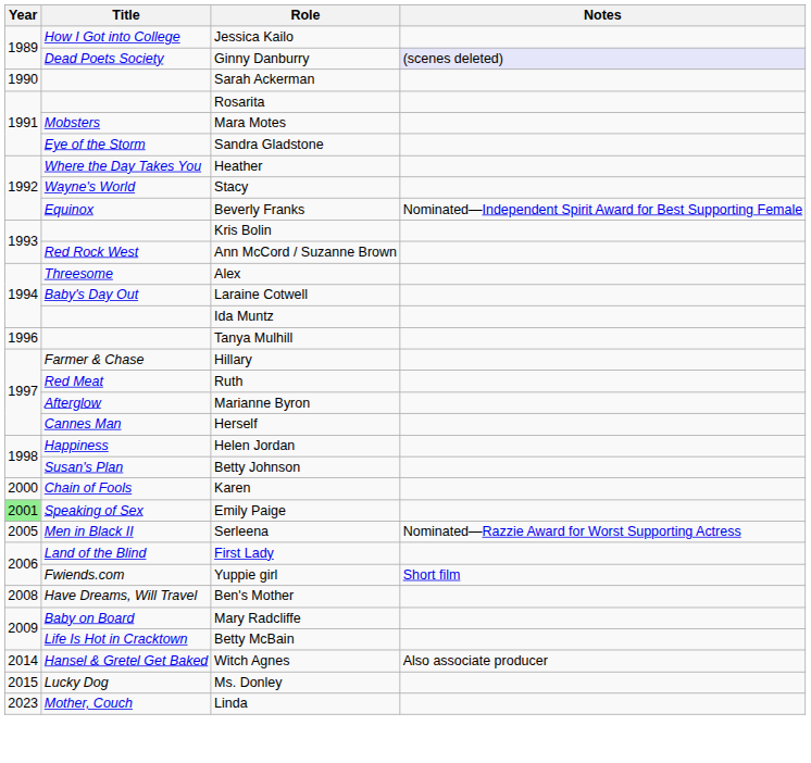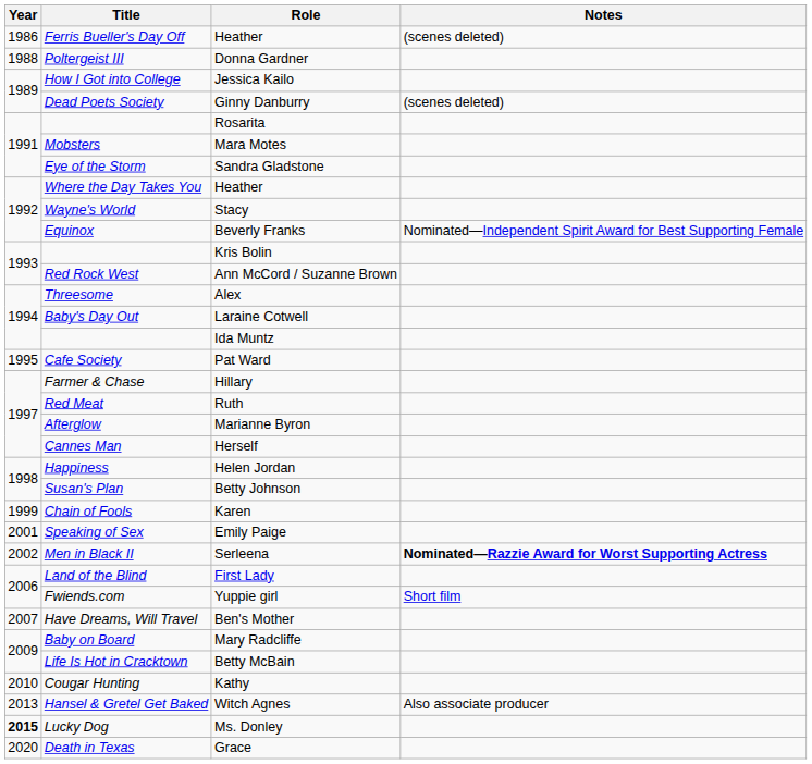+ row: 1986 | Ferris Bueller's Day Off | Heather | (scenes deleted)
+ row: 1988 | Poltergeist III | Donna Gardner
Ginny Danburry | Notes: lavender background -> no background
- row: 1990 | Sarah Ackerman
+ row: 1995 | Cafe Society | Pat Ward
- row: 1996 | Tanya Mulhill
Karen | Year: 2000 -> 1999
Emily Paige | Year: lightgreen background -> no background
Serleena | Year: 2005 -> 2002
Serleena | Notes: normal -> bold
Ben's Mother | Year: 2008 -> 2007
+ row: 2010 | Cougar Hunting | Kathy
Witch Agnes | Year: 2014 -> 2013
Ms. Donley | Year: normal -> bold
+ row: 2020 | Death in Texas | Grace
- row: 2023 | Mother, Couch | Linda
